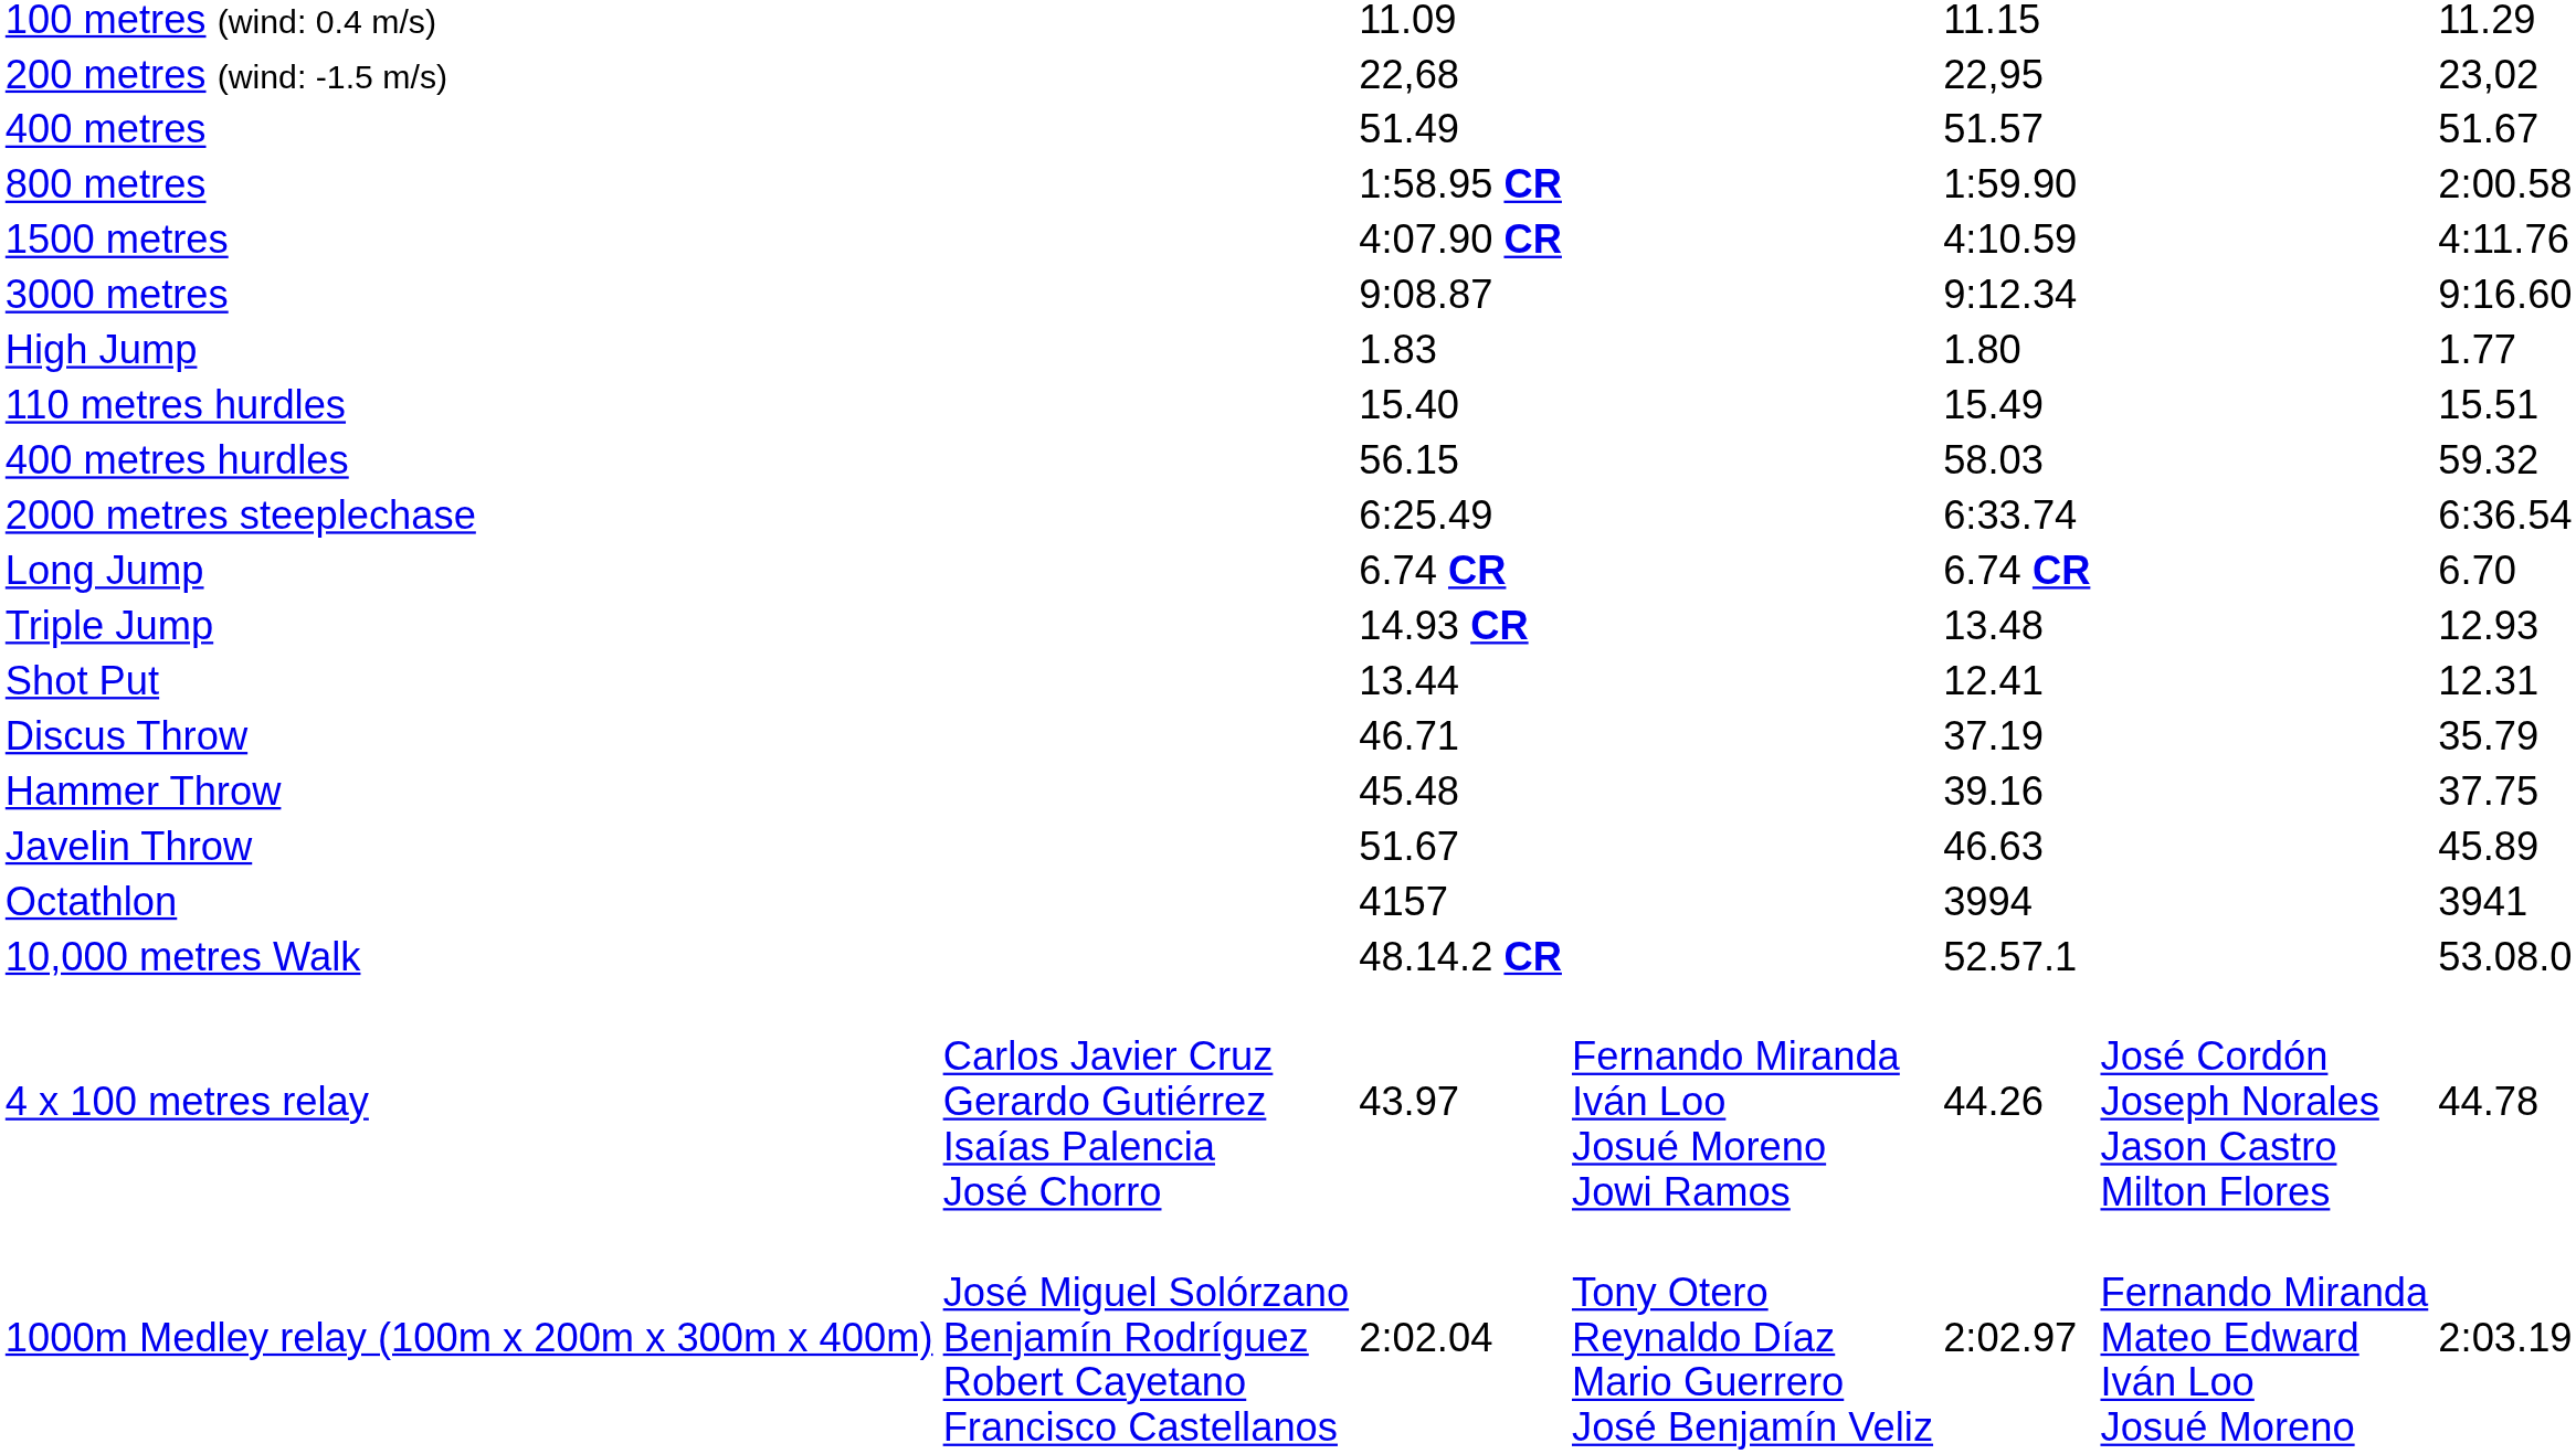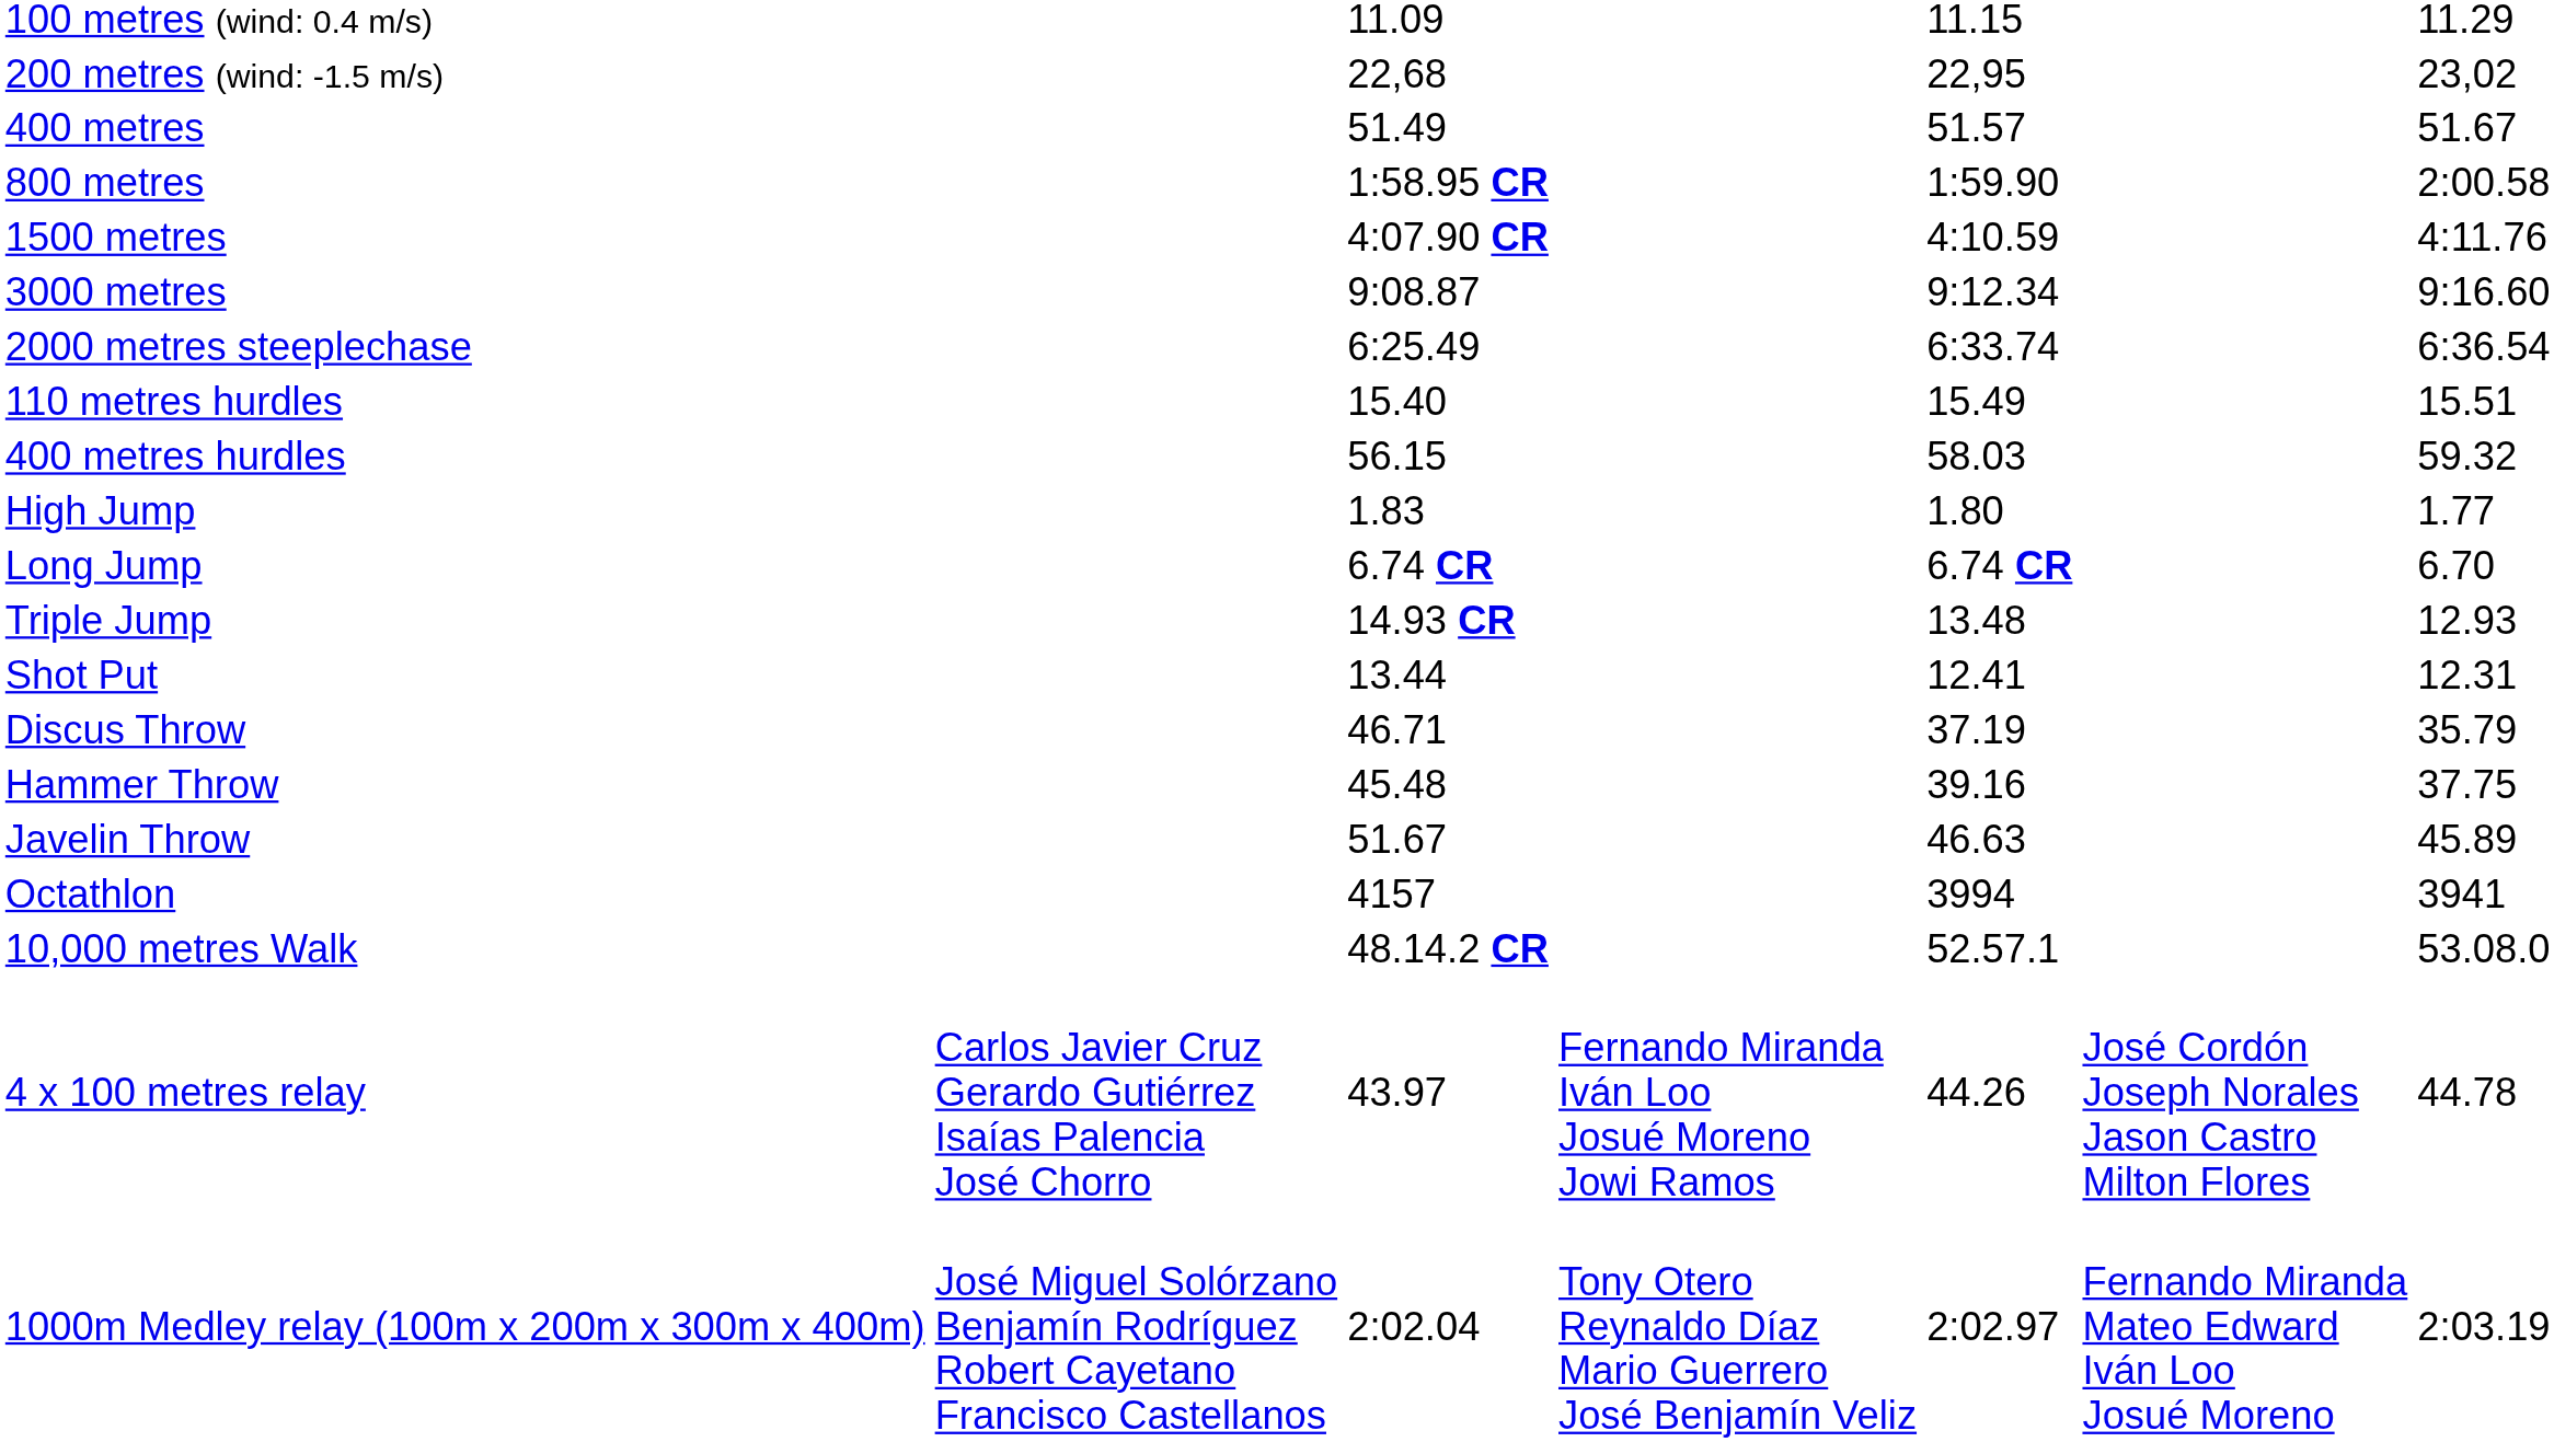rows swapped: 2000 metres steeplechase <-> High Jump
